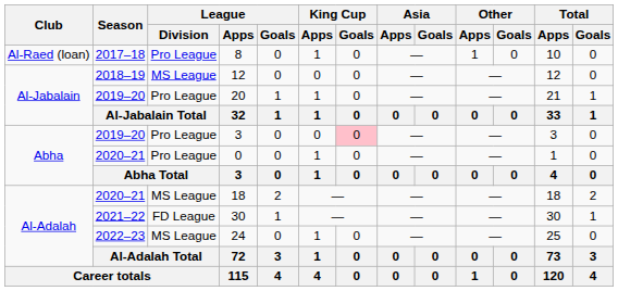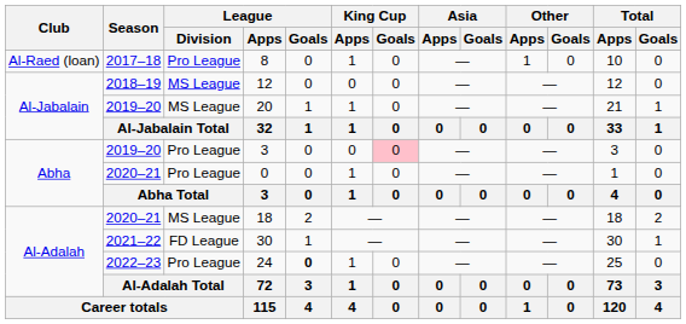20 | League / Division: Pro League -> MS League
24 | League / Division: MS League -> Pro League
24 | League / Goals: normal -> bold
